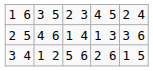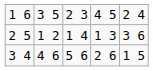2 5 | column 2: 4 6 -> 1 2
3 4 | column 2: 1 2 -> 4 6
